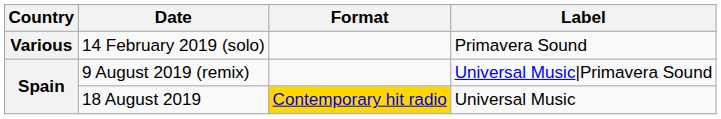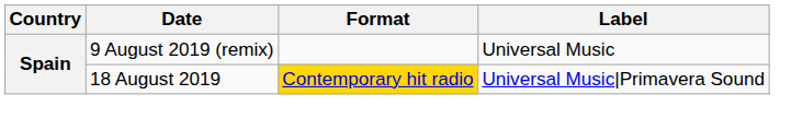- row: Various | 14 February 2019 (solo) | Primavera Sound
9 August 2019 (remix) | Label: Universal Music|Primavera Sound -> Universal Music
18 August 2019 | Label: Universal Music -> Universal Music|Primavera Sound
